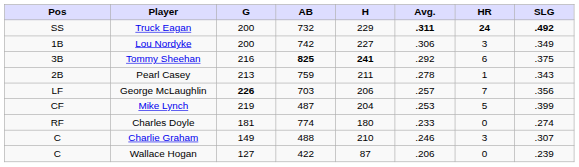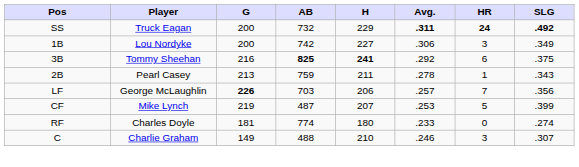Mike Lynch | H: 204 -> 207
- row: C | Wallace Hogan | 127 | 422 | 87 | .206 | 0 | .239
